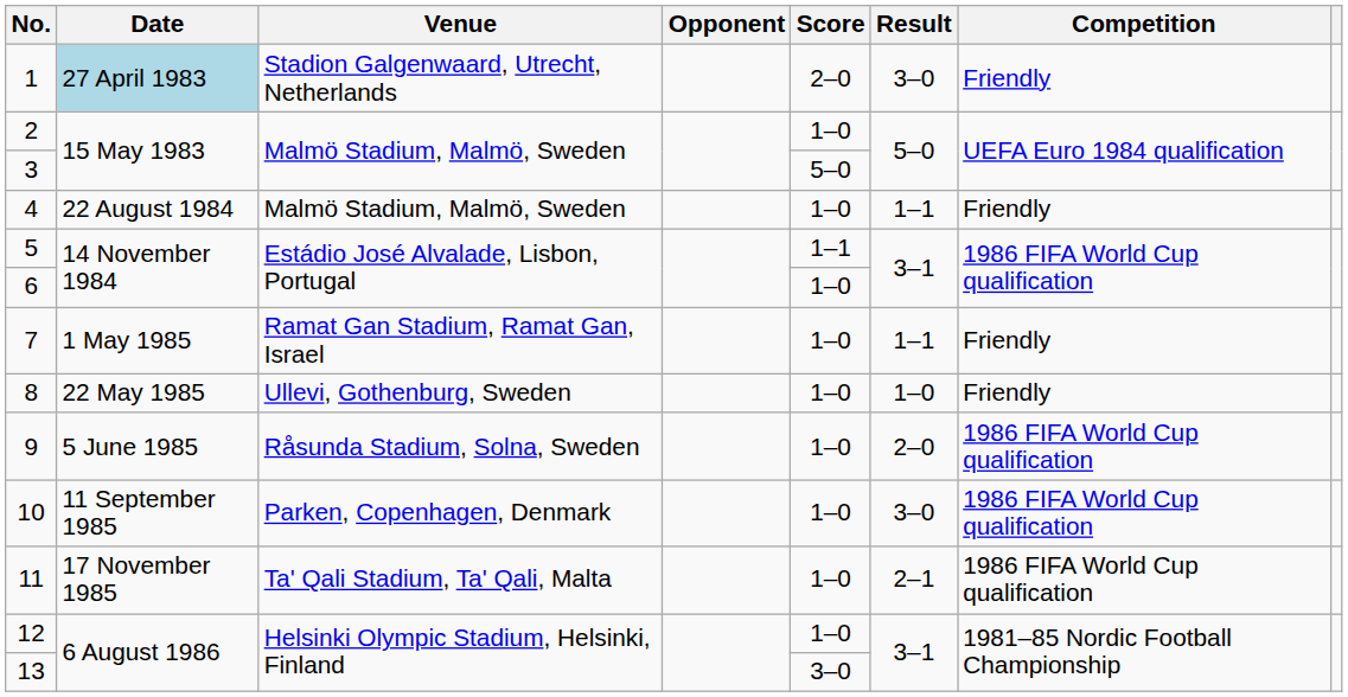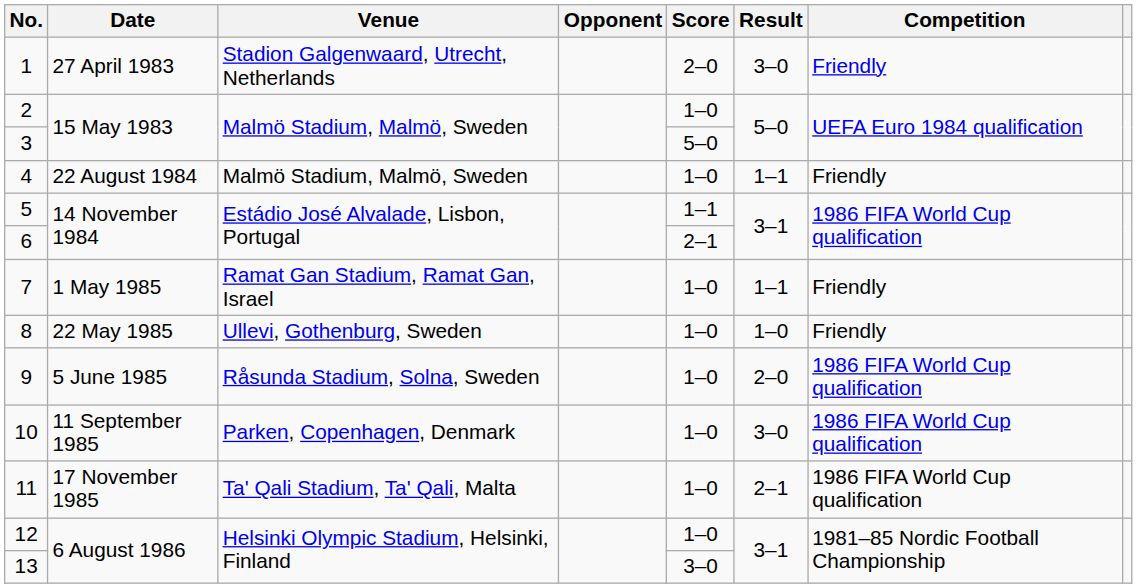1 | Date: lightblue background -> no background
6 | Score: 1–0 -> 2–1
